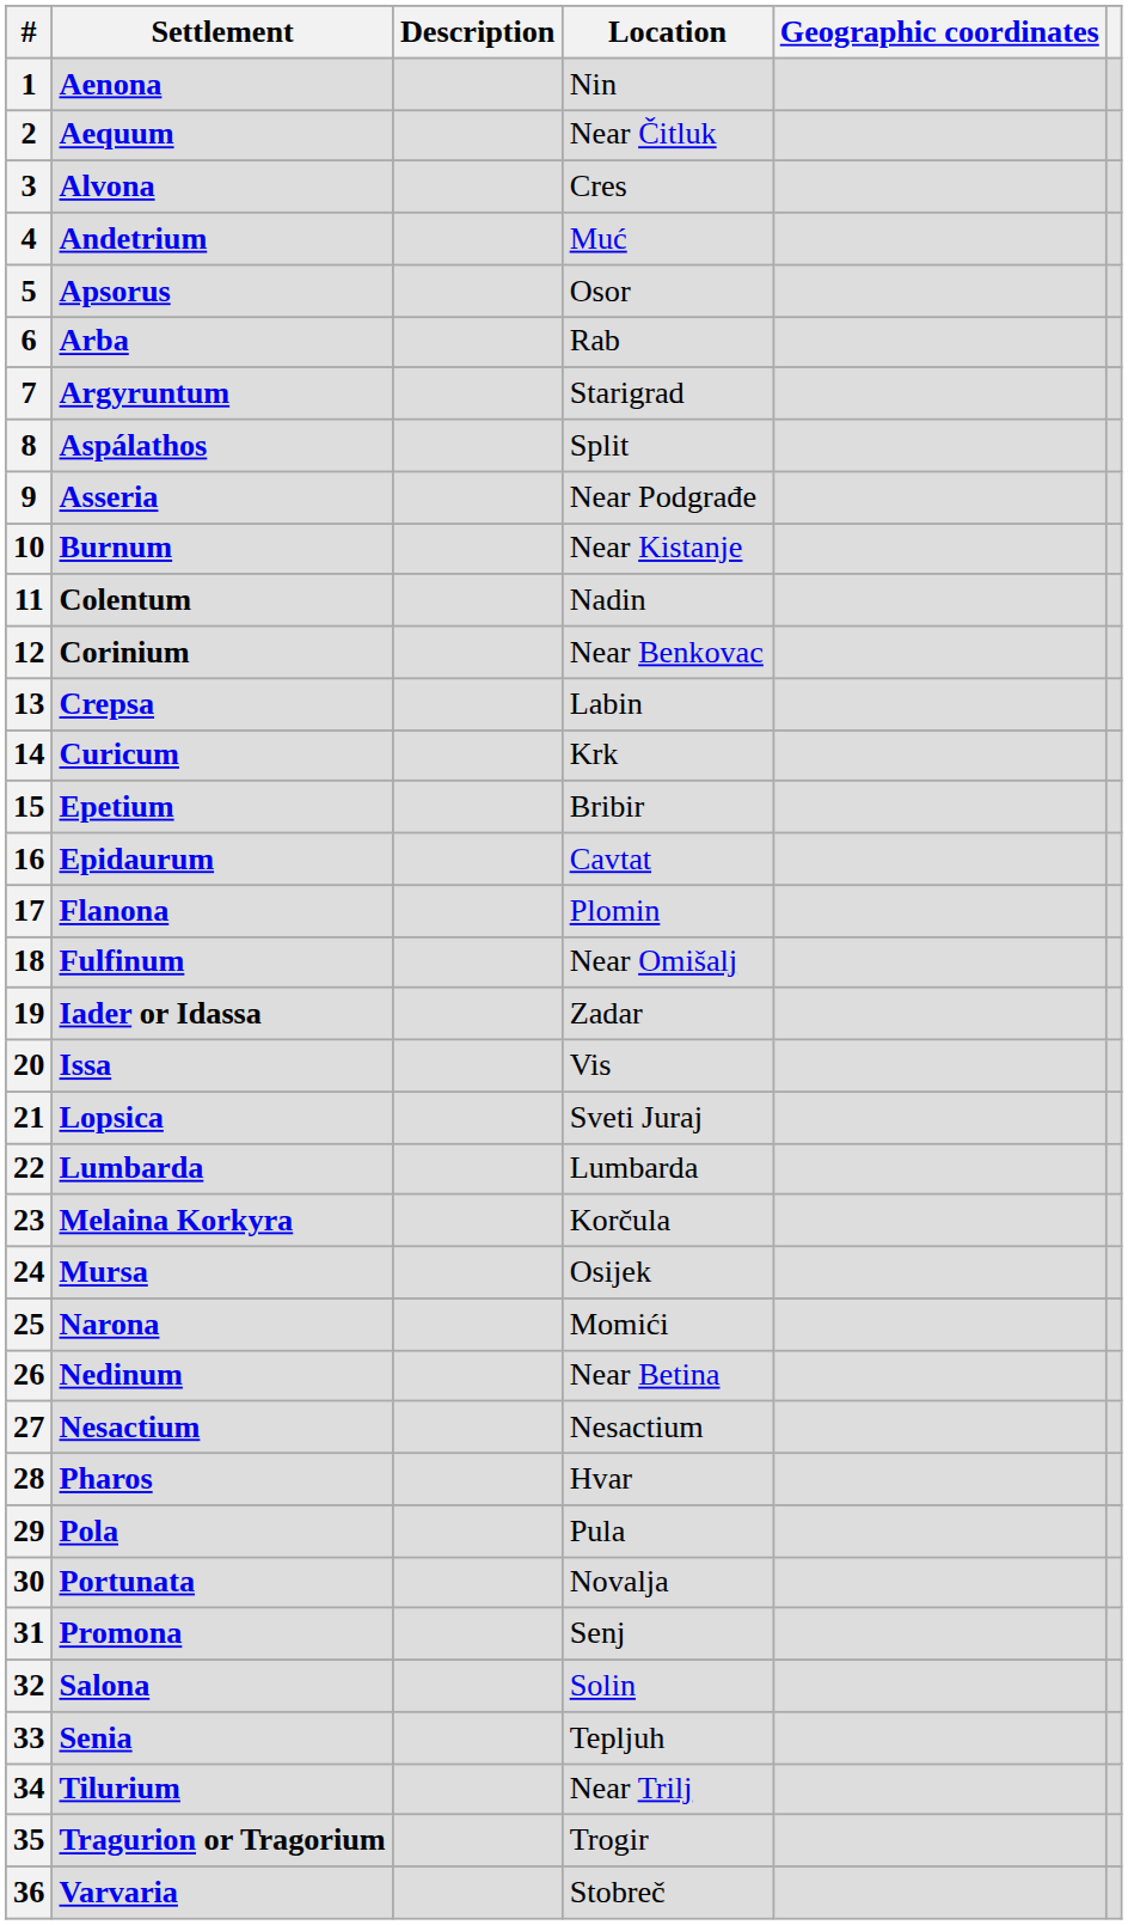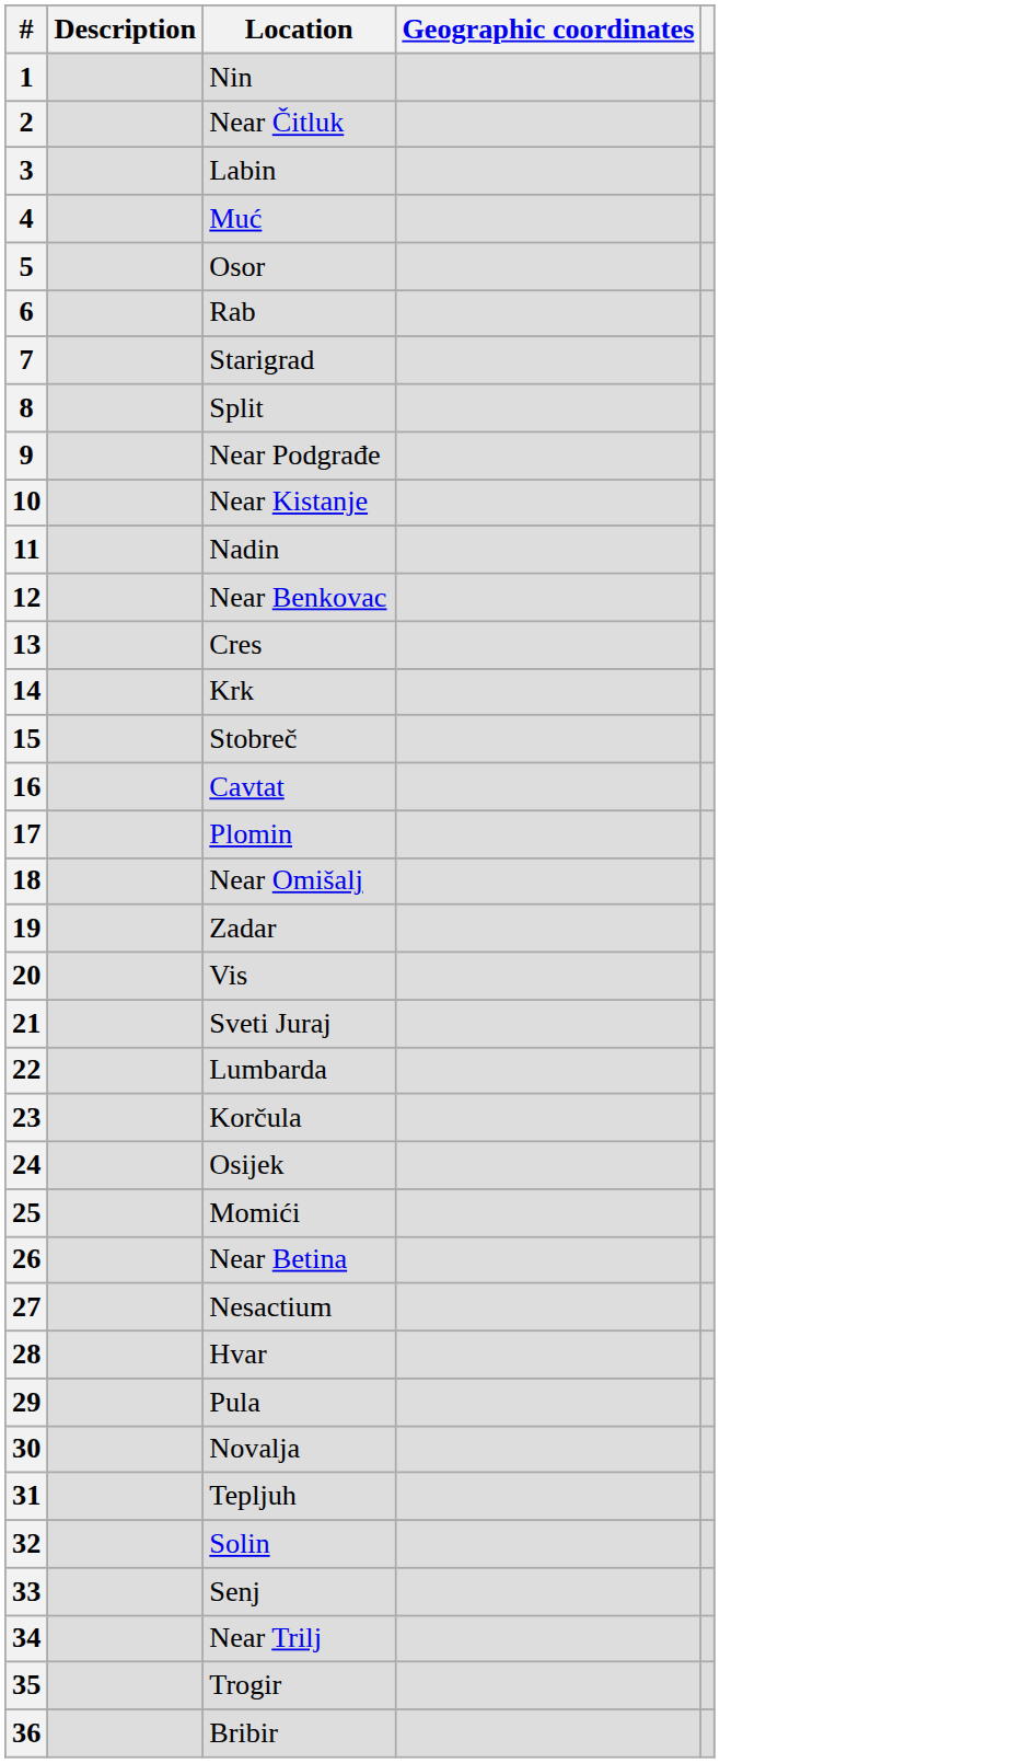- column: Settlement | Aenona | Aequum | Alvona | Andetrium | Apsorus | Arba | Argyruntum | Aspálathos | Asseria | Burnum | Colentum | Corinium | Crepsa | Curicum | Epetium | Epidaurum | Flanona | Fulfinum | Iader or Idassa | Issa | Lopsica | Lumbarda | Melaina Korkyra | Mursa | Narona | Nedinum | Nesactium | Pharos | Pola | Portunata | Promona | Salona | Senia | Tilurium | Tragurion or Tragorium | Varvaria
3 | Location: Cres -> Labin
13 | Location: Labin -> Cres
15 | Location: Bribir -> Stobreč
31 | Location: Senj -> Tepljuh
33 | Location: Tepljuh -> Senj
36 | Location: Stobreč -> Bribir
